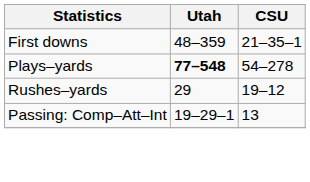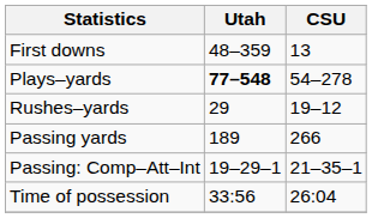First downs | CSU: 21–35–1 -> 13
+ row: Passing yards | 189 | 266
Passing: Comp–Att–Int | CSU: 13 -> 21–35–1
+ row: Time of possession | 33:56 | 26:04
